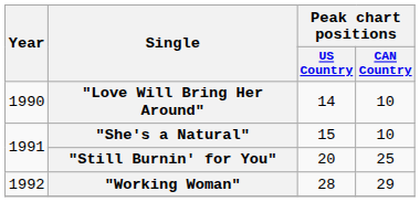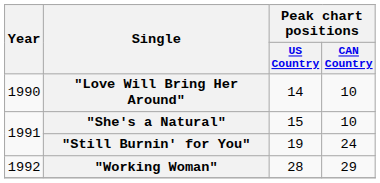"Still Burnin' for You" | Peak chart positions / US Country: 20 -> 19
"Still Burnin' for You" | Peak chart positions / CAN Country: 25 -> 24
